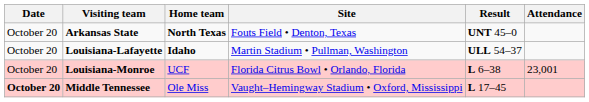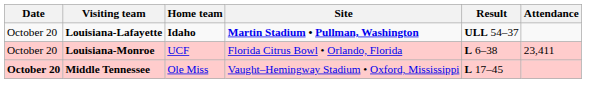- row: October 20 | Arkansas State | North Texas | Fouts Field • Denton, Texas | UNT 45–0
Louisiana-Lafayette | Site: normal -> bold
Louisiana-Monroe | Attendance: 23,001 -> 23,411
